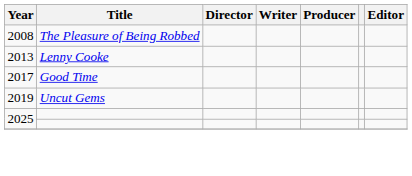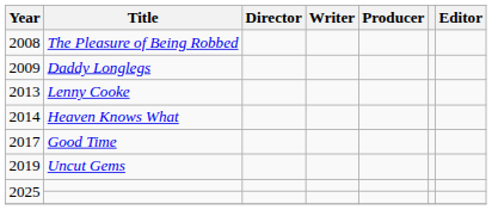+ row: 2009 | Daddy Longlegs
+ row: 2014 | Heaven Knows What
